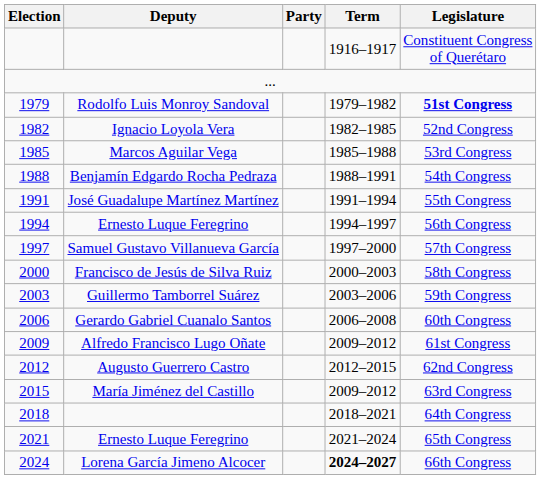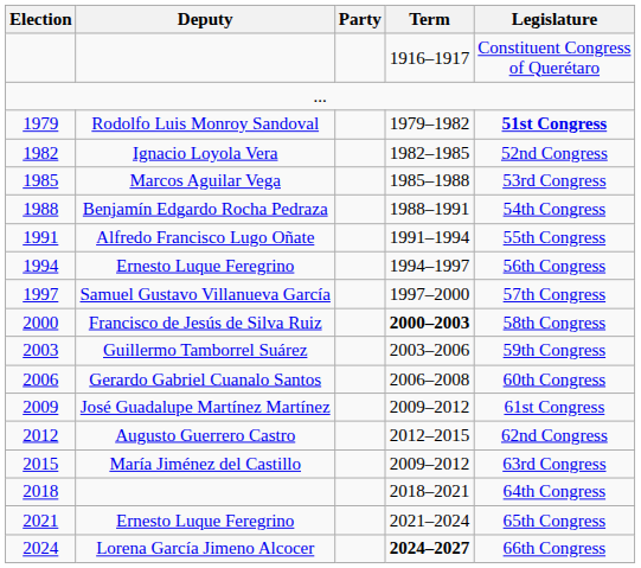1991 | Deputy: José Guadalupe Martínez Martínez -> Alfredo Francisco Lugo Oñate
2000 | Term: normal -> bold
2009 | Deputy: Alfredo Francisco Lugo Oñate -> José Guadalupe Martínez Martínez
